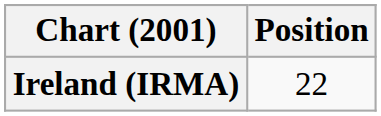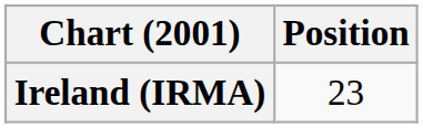Ireland (IRMA) | Position: 22 -> 23
